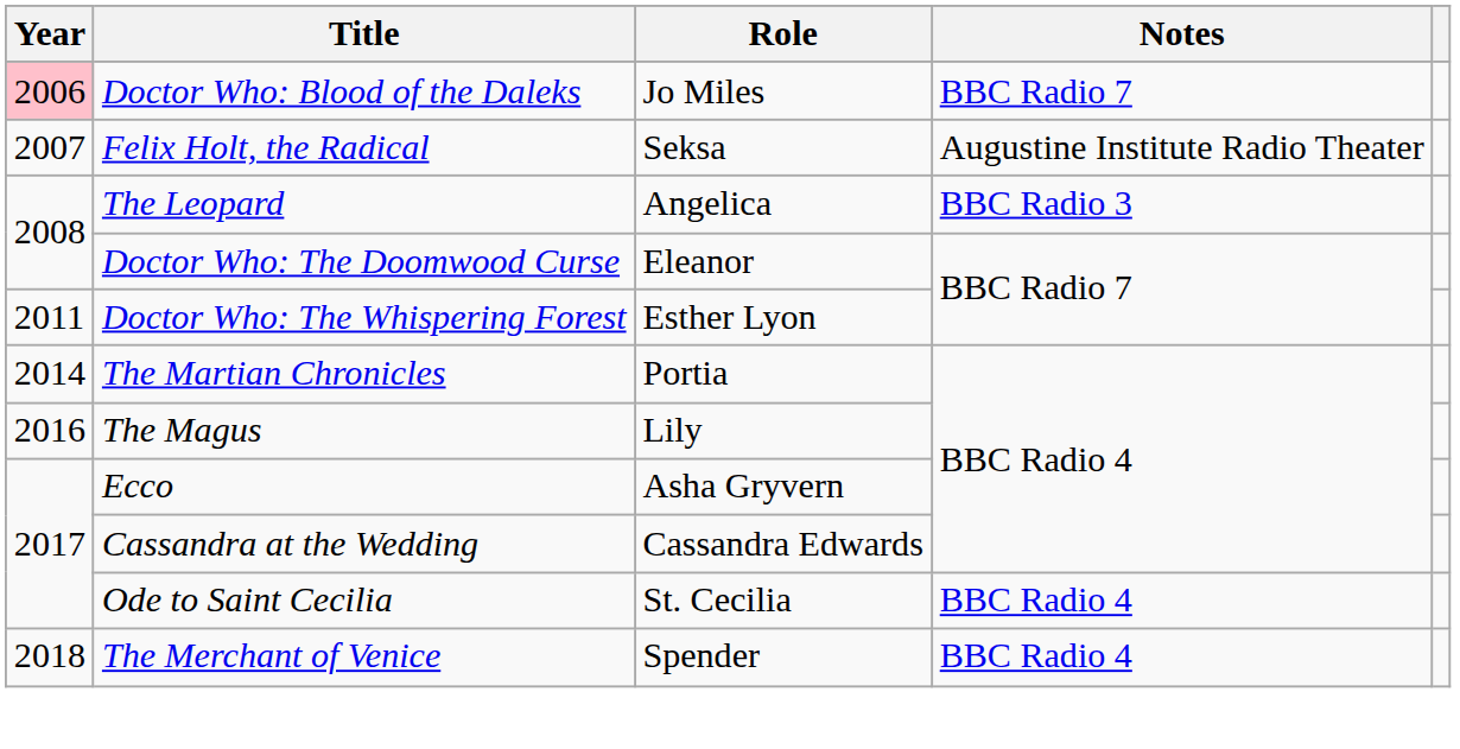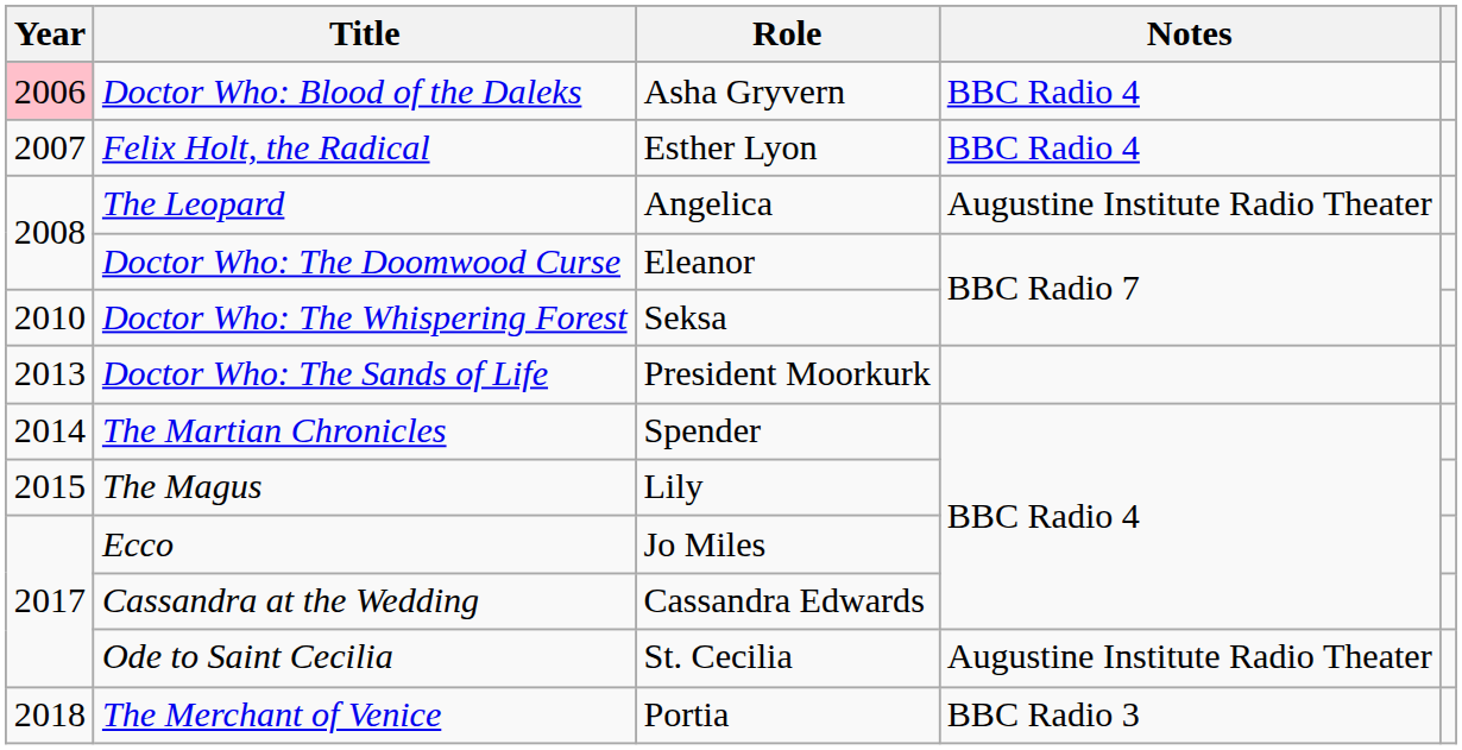Doctor Who: Blood of the Daleks | Role: Jo Miles -> Asha Gryvern
Doctor Who: Blood of the Daleks | Notes: BBC Radio 7 -> BBC Radio 4
Felix Holt, the Radical | Role: Seksa -> Esther Lyon
Felix Holt, the Radical | Notes: Augustine Institute Radio Theater -> BBC Radio 4
The Leopard | Notes: BBC Radio 3 -> Augustine Institute Radio Theater
Doctor Who: The Whispering Forest | Year: 2011 -> 2010
Doctor Who: The Whispering Forest | Role: Esther Lyon -> Seksa
+ row: 2013 | Doctor Who: The Sands of Life | President Moorkurk
The Martian Chronicles | Role: Portia -> Spender
The Magus | Year: 2016 -> 2015
Ecco | Role: Asha Gryvern -> Jo Miles
Ode to Saint Cecilia | Notes: BBC Radio 4 -> Augustine Institute Radio Theater
The Merchant of Venice | Role: Spender -> Portia
The Merchant of Venice | Notes: BBC Radio 4 -> BBC Radio 3
